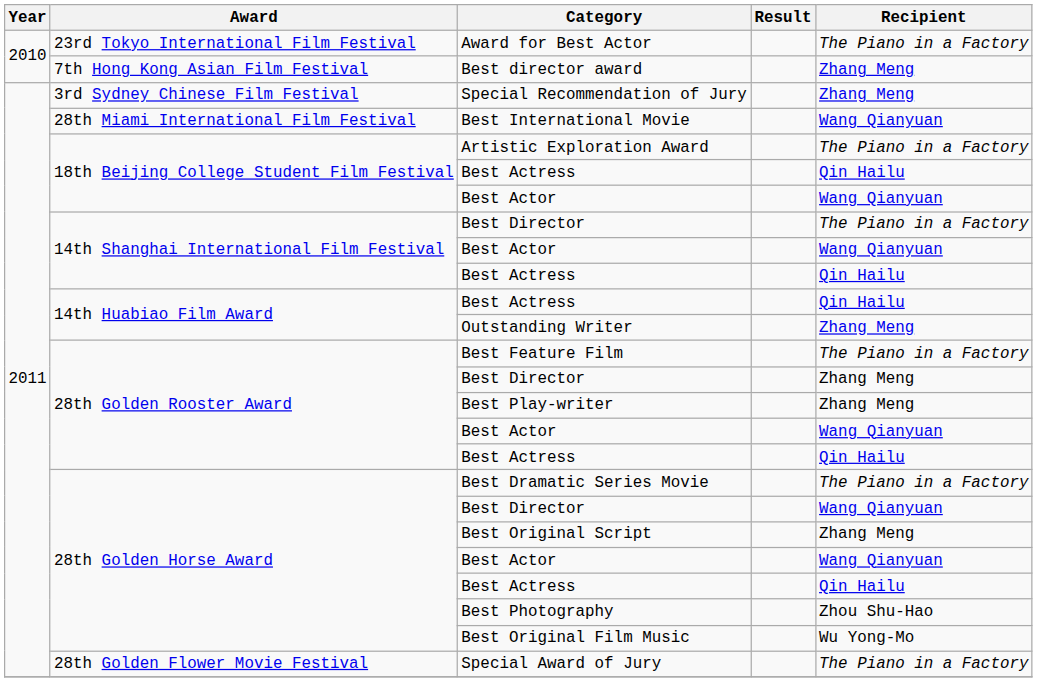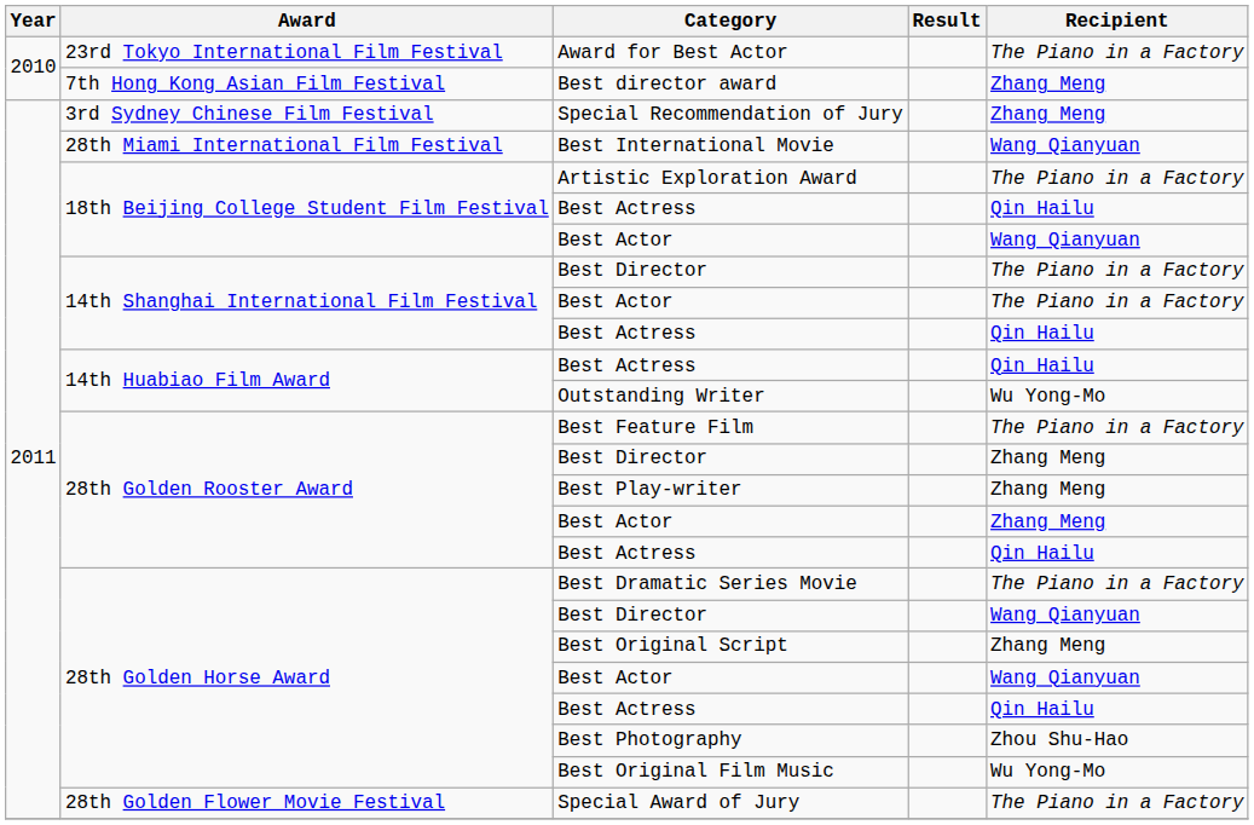14th Shanghai International Film Festival / Best Actor | Recipient: Wang Qianyuan -> The Piano in a Factory
Outstanding Writer | Recipient: Zhang Meng -> Wu Yong-Mo
28th Golden Rooster Award / Best Actor | Recipient: Wang Qianyuan -> Zhang Meng
